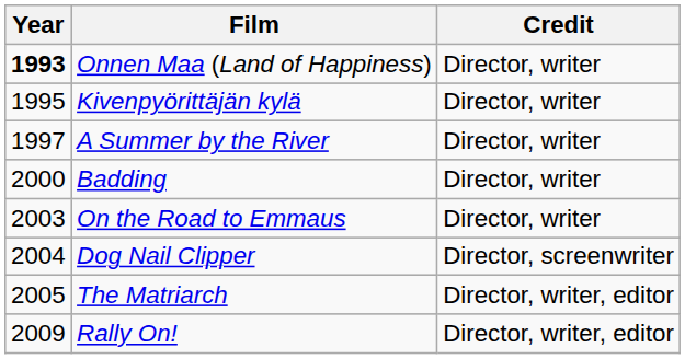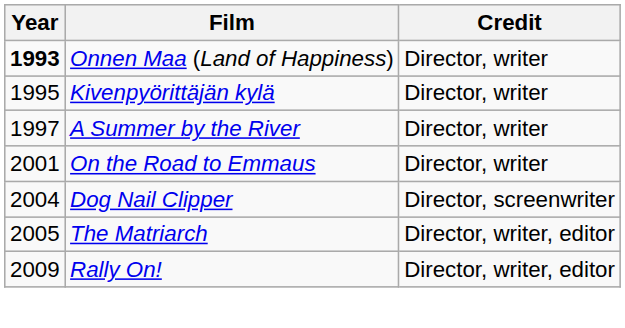- row: 2000 | Badding | Director, writer
On the Road to Emmaus | Year: 2003 -> 2001
